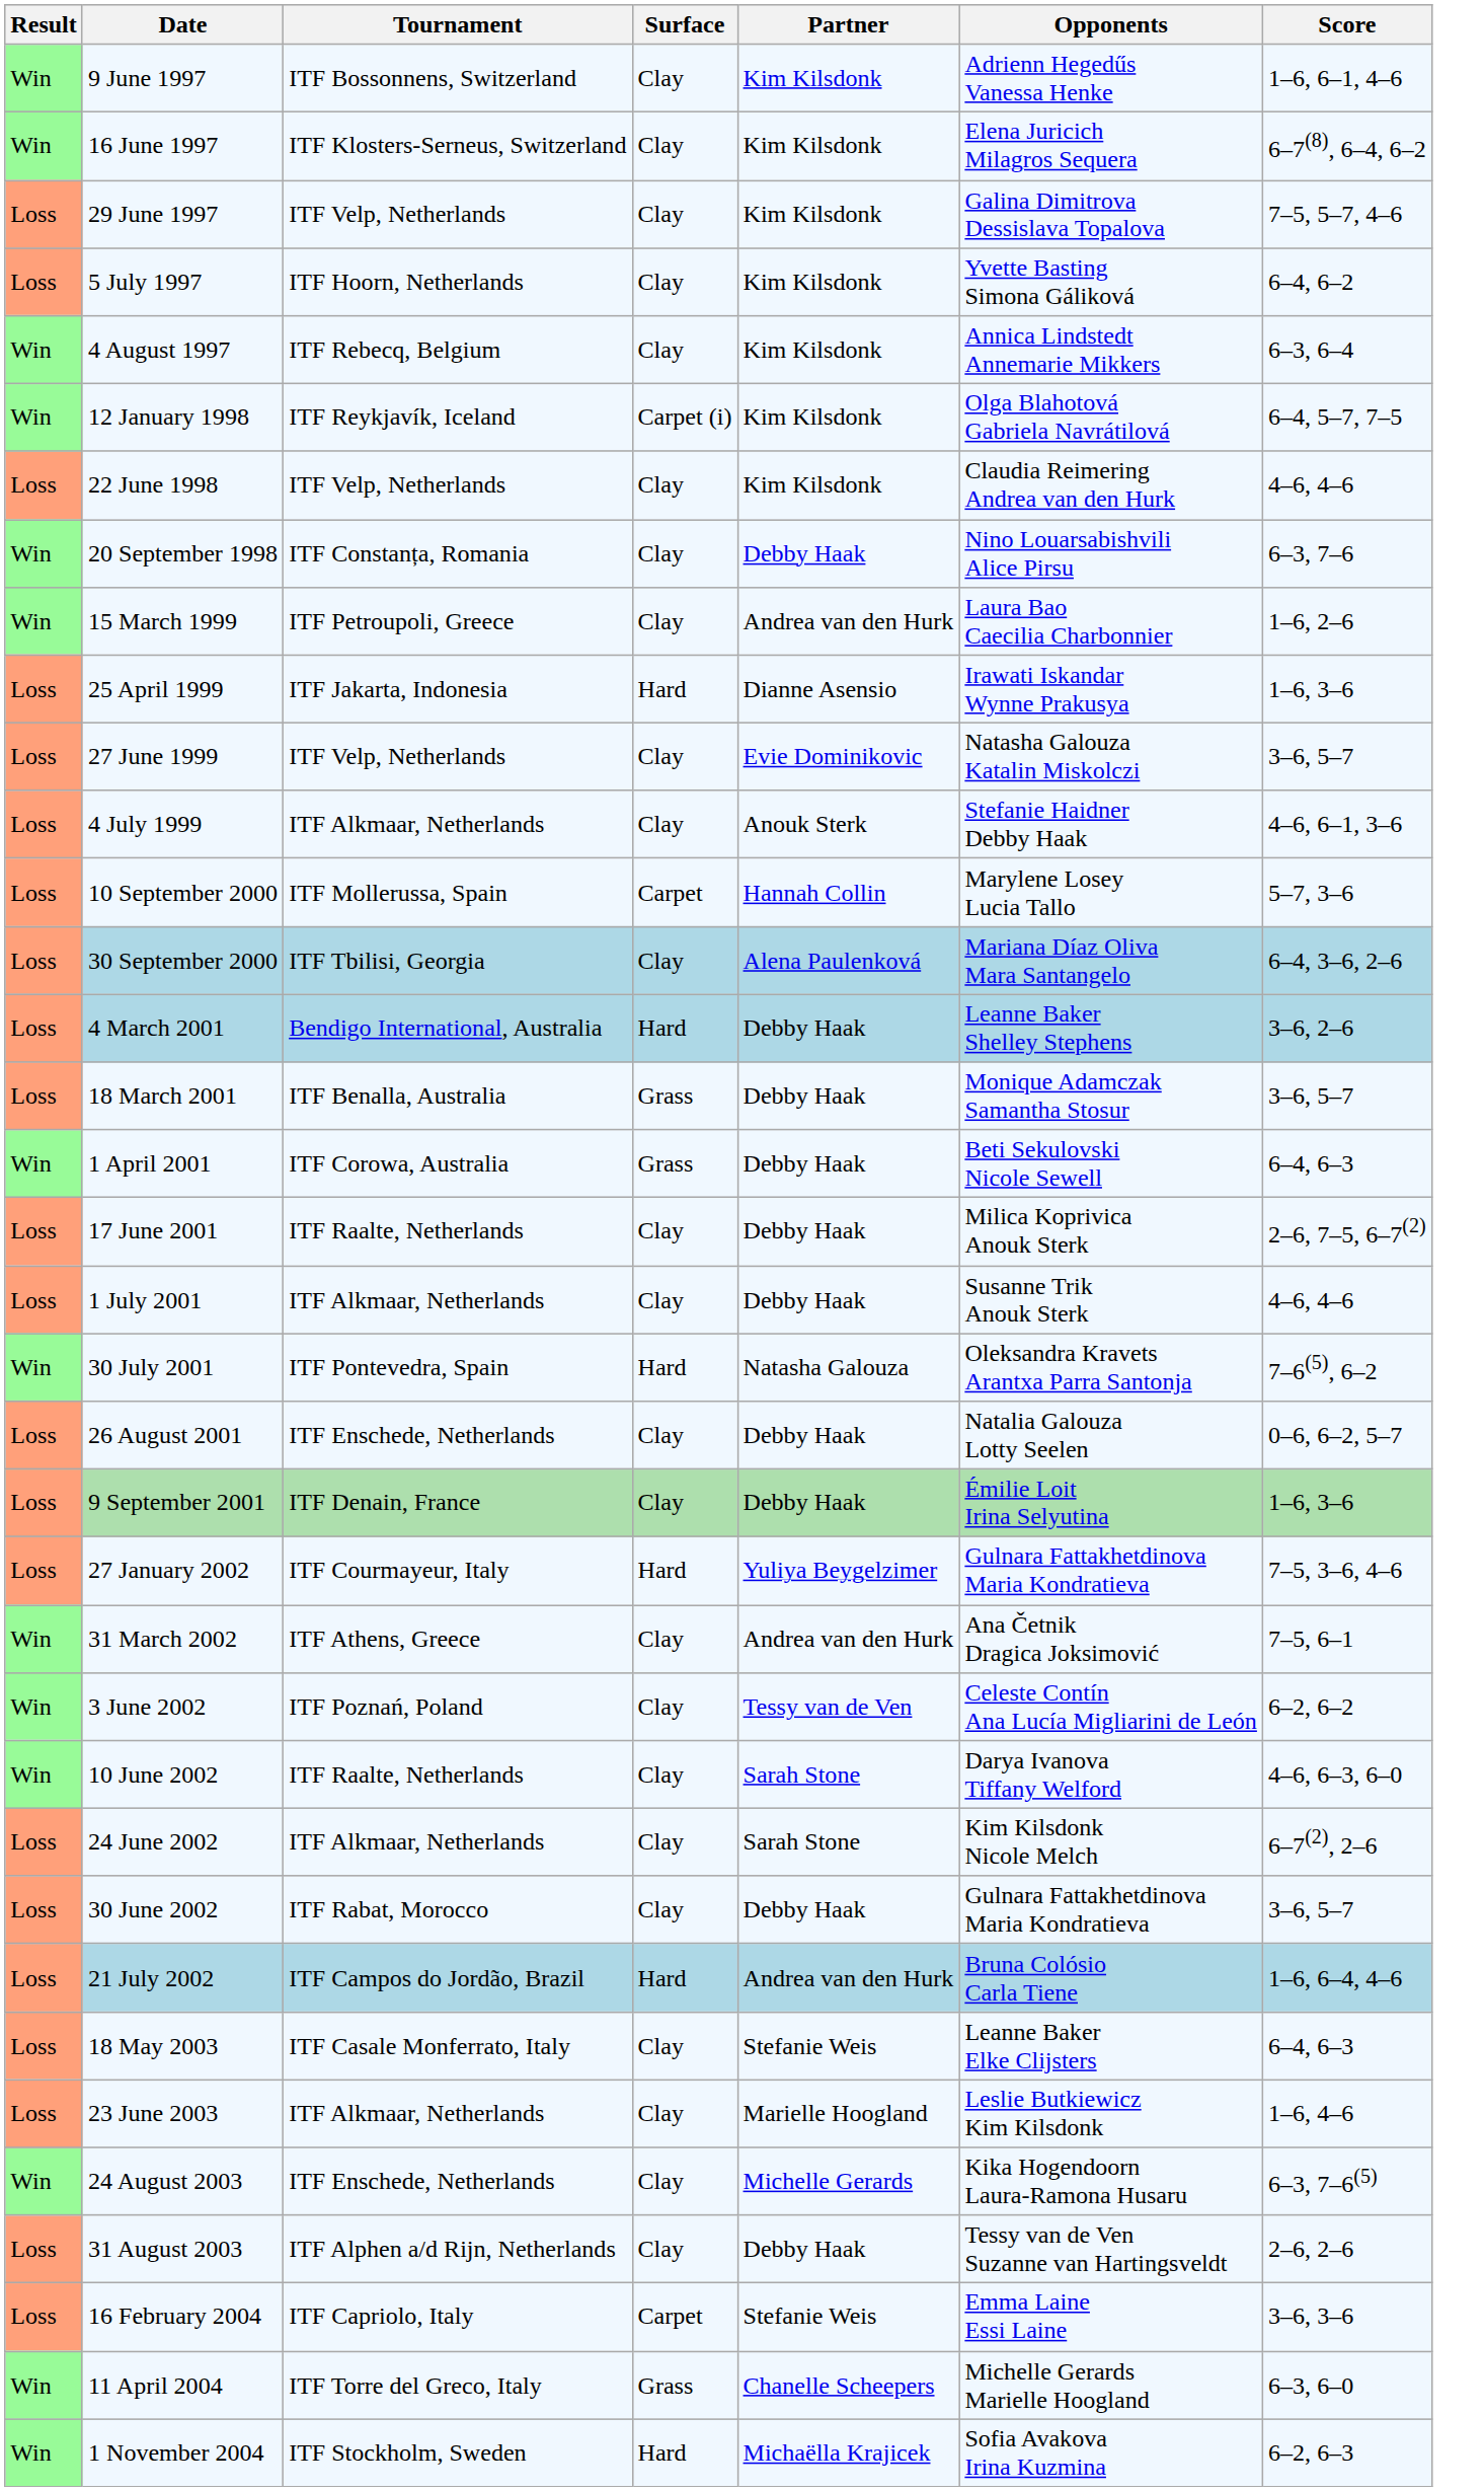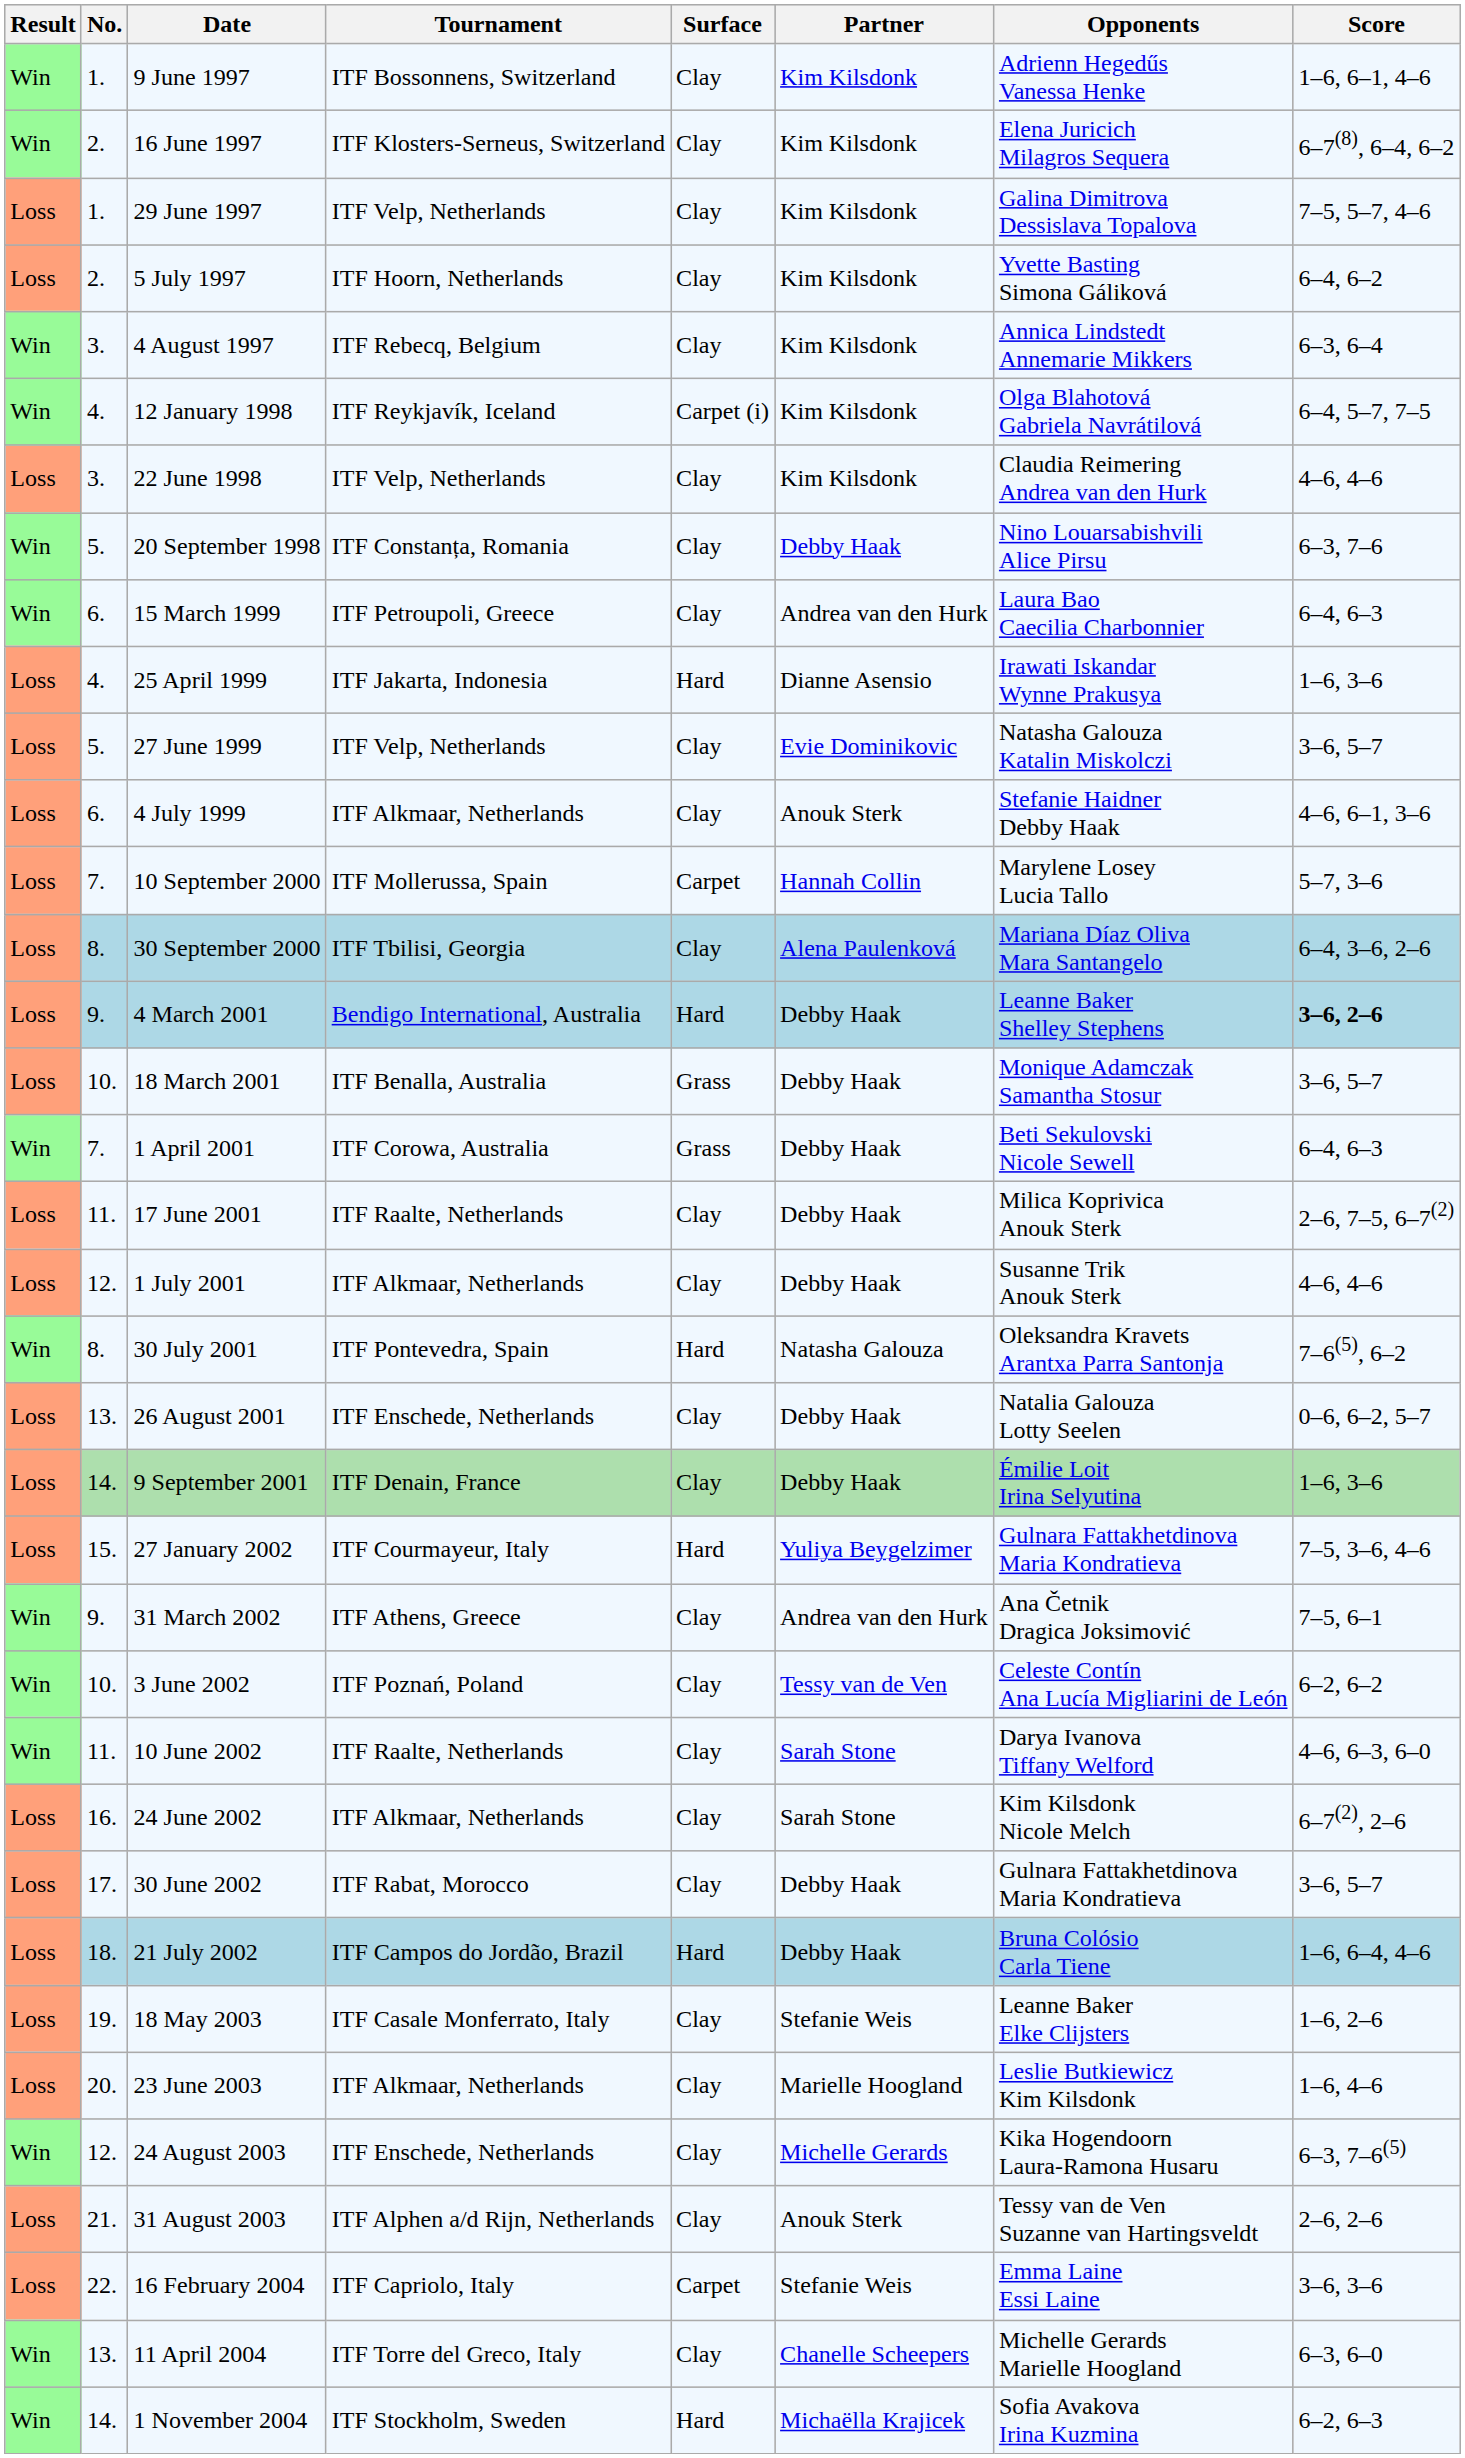+ column: No. | 1. | 2. | 1. | 2. | 3. | 4. | 3. | 5. | 6. | 4. | 5. | 6. | 7. | 8. | 9. | 10. | 7. | 11. | 12. | 8. | 13. | 14. | 15. | 9. | 10. | 11. | 16. | 17. | 18. | 19. | 20. | 12. | 21. | 22. | 13. | 14.
15 March 1999 | Score: 1–6, 2–6 -> 6–4, 6–3
4 March 2001 | Score: normal -> bold
21 July 2002 | Partner: Andrea van den Hurk -> Debby Haak
18 May 2003 | Score: 6–4, 6–3 -> 1–6, 2–6
31 August 2003 | Partner: Debby Haak -> Anouk Sterk
11 April 2004 | Surface: Grass -> Clay
